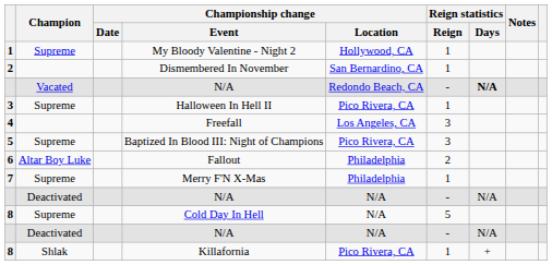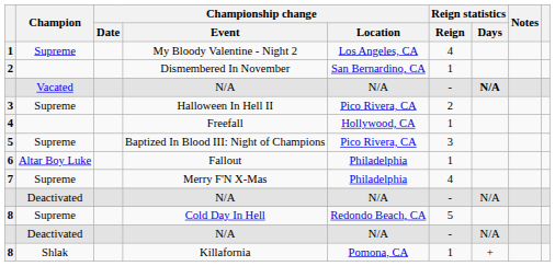My Bloody Valentine - Night 2 | Championship change / Location: Hollywood, CA -> Los Angeles, CA
My Bloody Valentine - Night 2 | Reign statistics / Reign: 1 -> 4
Vacated / N/A | Championship change / Location: Redondo Beach, CA -> N/A
Halloween In Hell II | Reign statistics / Reign: 1 -> 2
Freefall | Championship change / Location: Los Angeles, CA -> Hollywood, CA
Freefall | Reign statistics / Reign: 3 -> 1
Fallout | Reign statistics / Reign: 2 -> 1
Merry F'N X-Mas | Reign statistics / Reign: 1 -> 4
Cold Day In Hell | Championship change / Location: N/A -> Redondo Beach, CA
Killafornia | Championship change / Location: Pico Rivera, CA -> Pomona, CA
